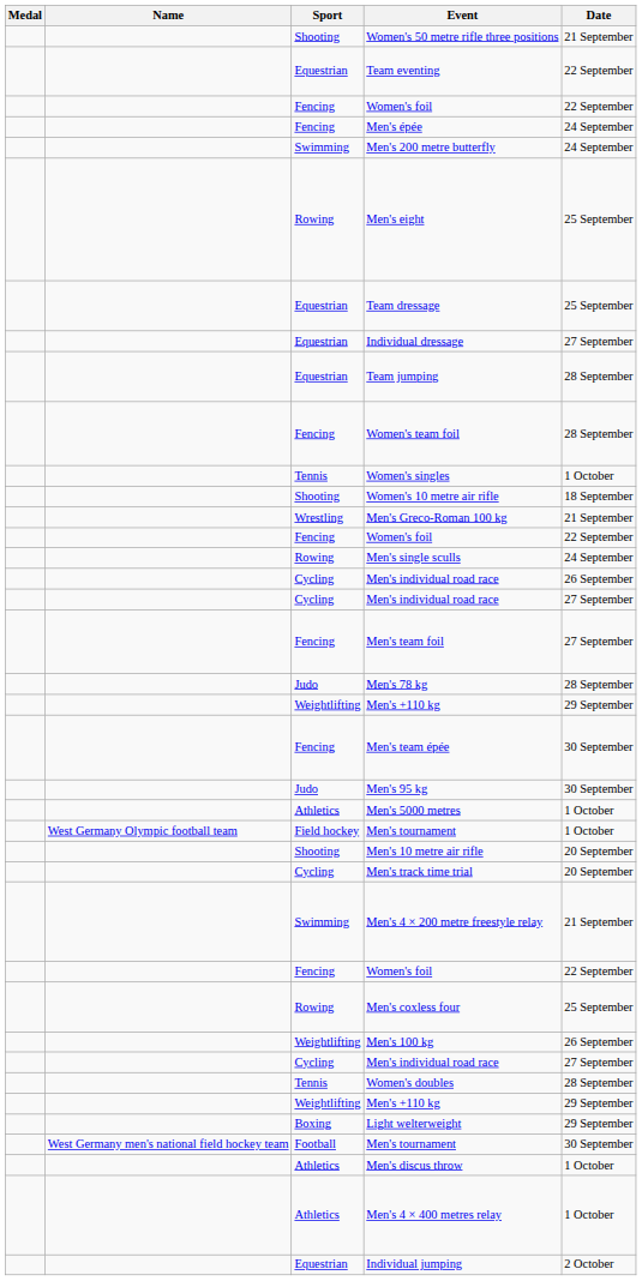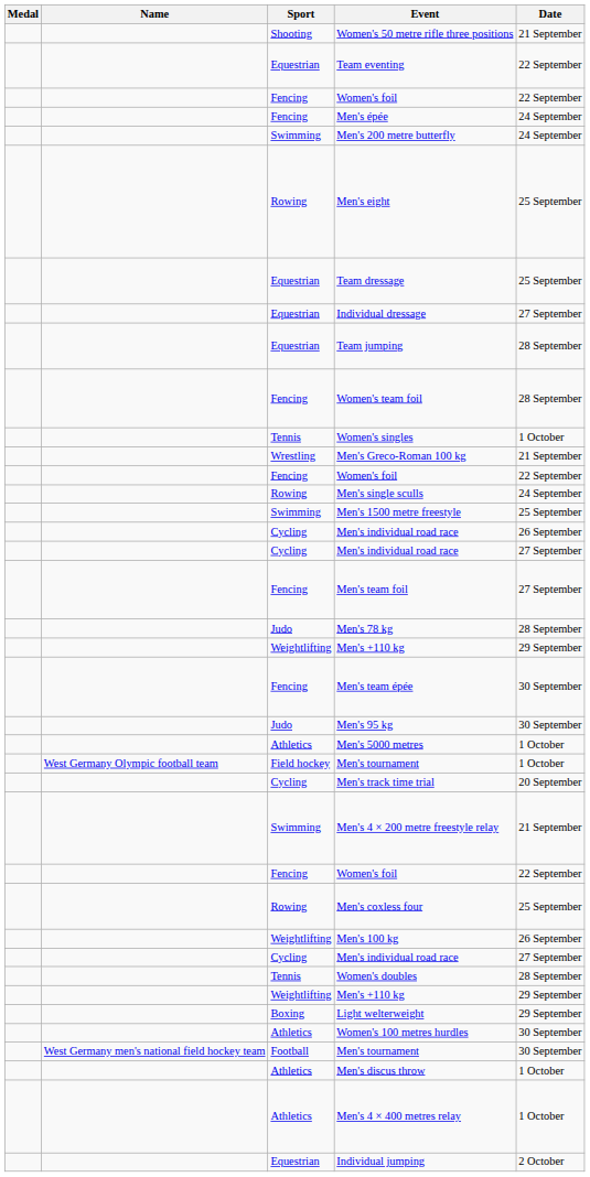- row: Shooting | Women's 10 metre air rifle | 18 September
+ row: Swimming | Men's 1500 metre freestyle | 25 September
- row: Shooting | Men's 10 metre air rifle | 20 September
+ row: Athletics | Women's 100 metres hurdles | 30 September
